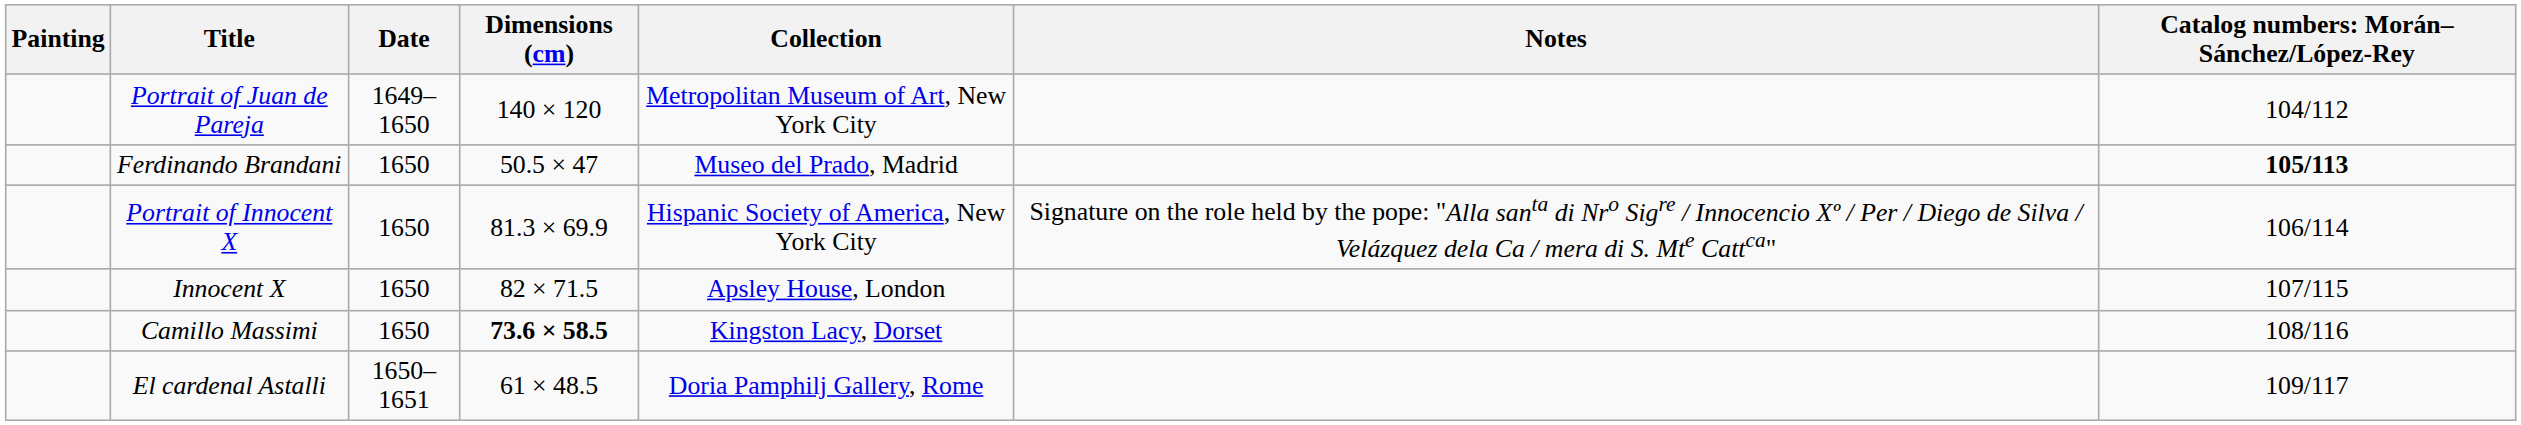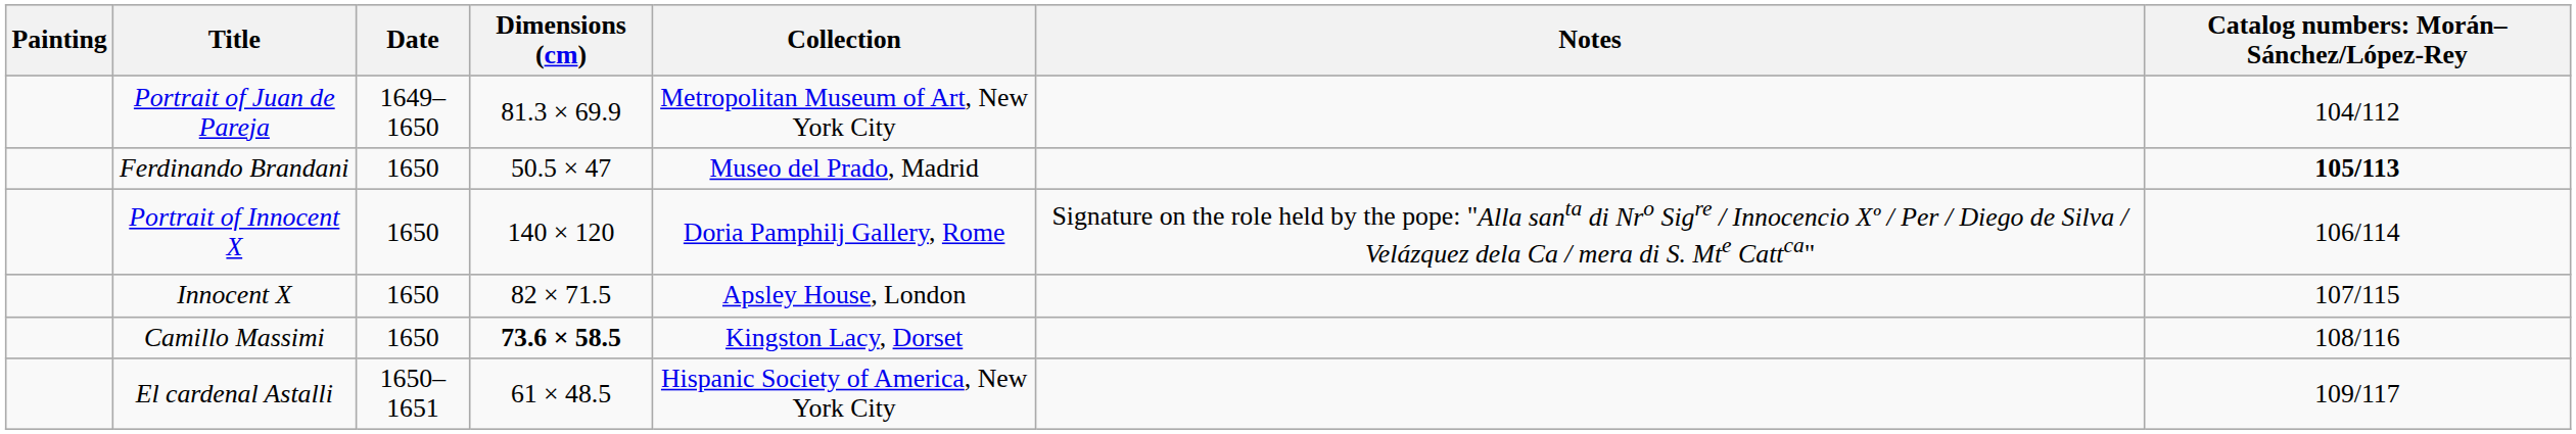Portrait of Juan de Pareja | Dimensions (cm): 140 × 120 -> 81.3 × 69.9
Portrait of Innocent X | Dimensions (cm): 81.3 × 69.9 -> 140 × 120
Portrait of Innocent X | Collection: Hispanic Society of America, New York City -> Doria Pamphilj Gallery, Rome
El cardenal Astalli | Collection: Doria Pamphilj Gallery, Rome -> Hispanic Society of America, New York City
